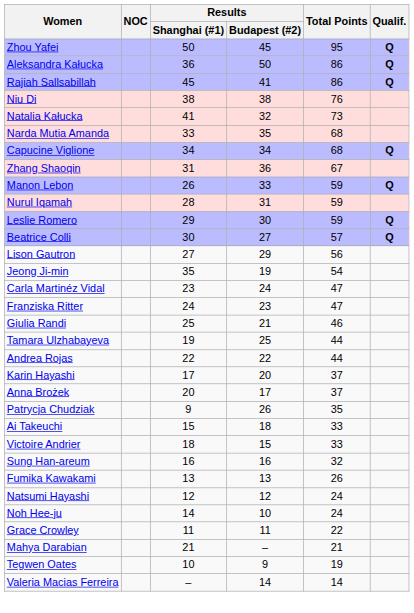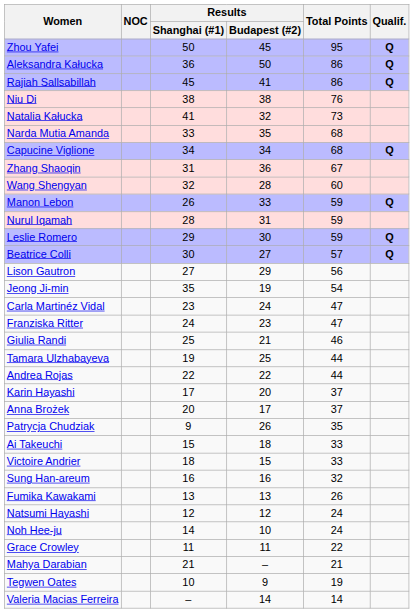+ row: Wang Shengyan | 32 | 28 | 60
